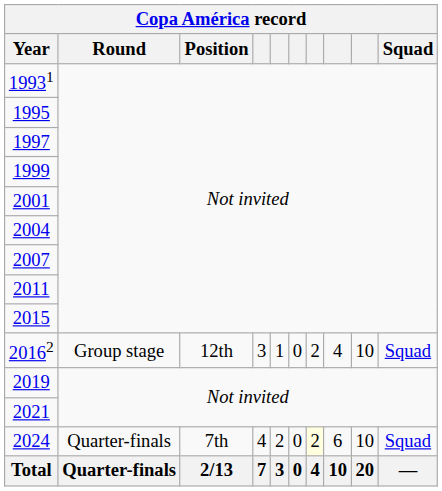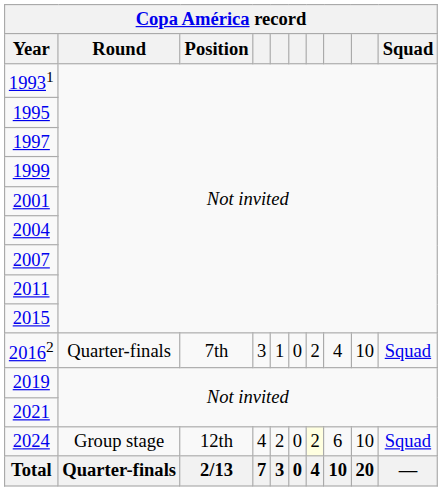20162 | Round: Group stage -> Quarter-finals
20162 | Position: 12th -> 7th
2024 | Round: Quarter-finals -> Group stage
2024 | Position: 7th -> 12th
